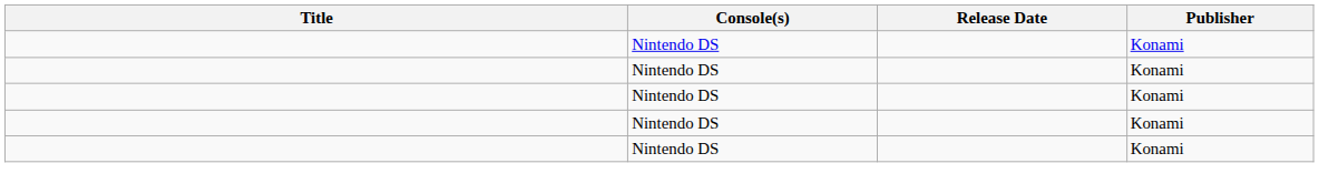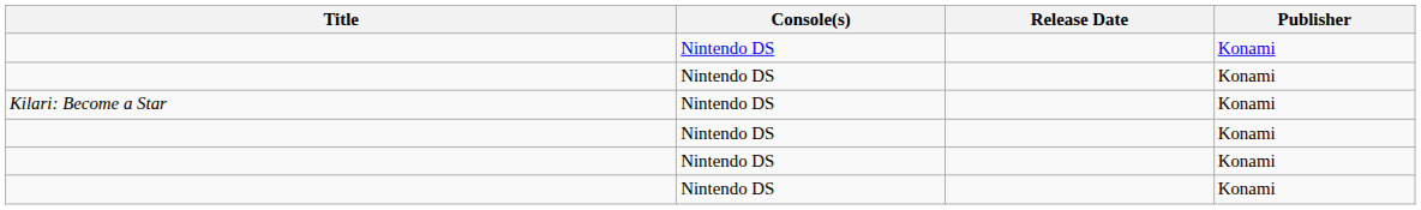+ row: Kilari: Become a Star | Nintendo DS | Konami
